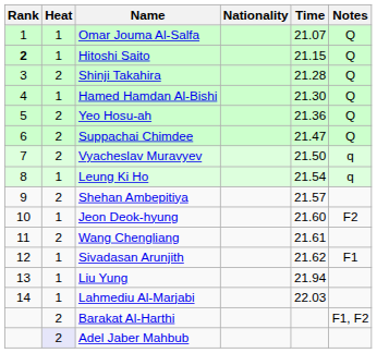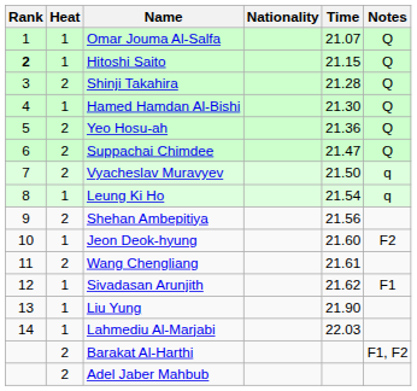Shehan Ambepitiya | Time: 21.57 -> 21.56
Liu Yung | Time: 21.94 -> 21.90
Adel Jaber Mahbub | Heat: lavender background -> no background
